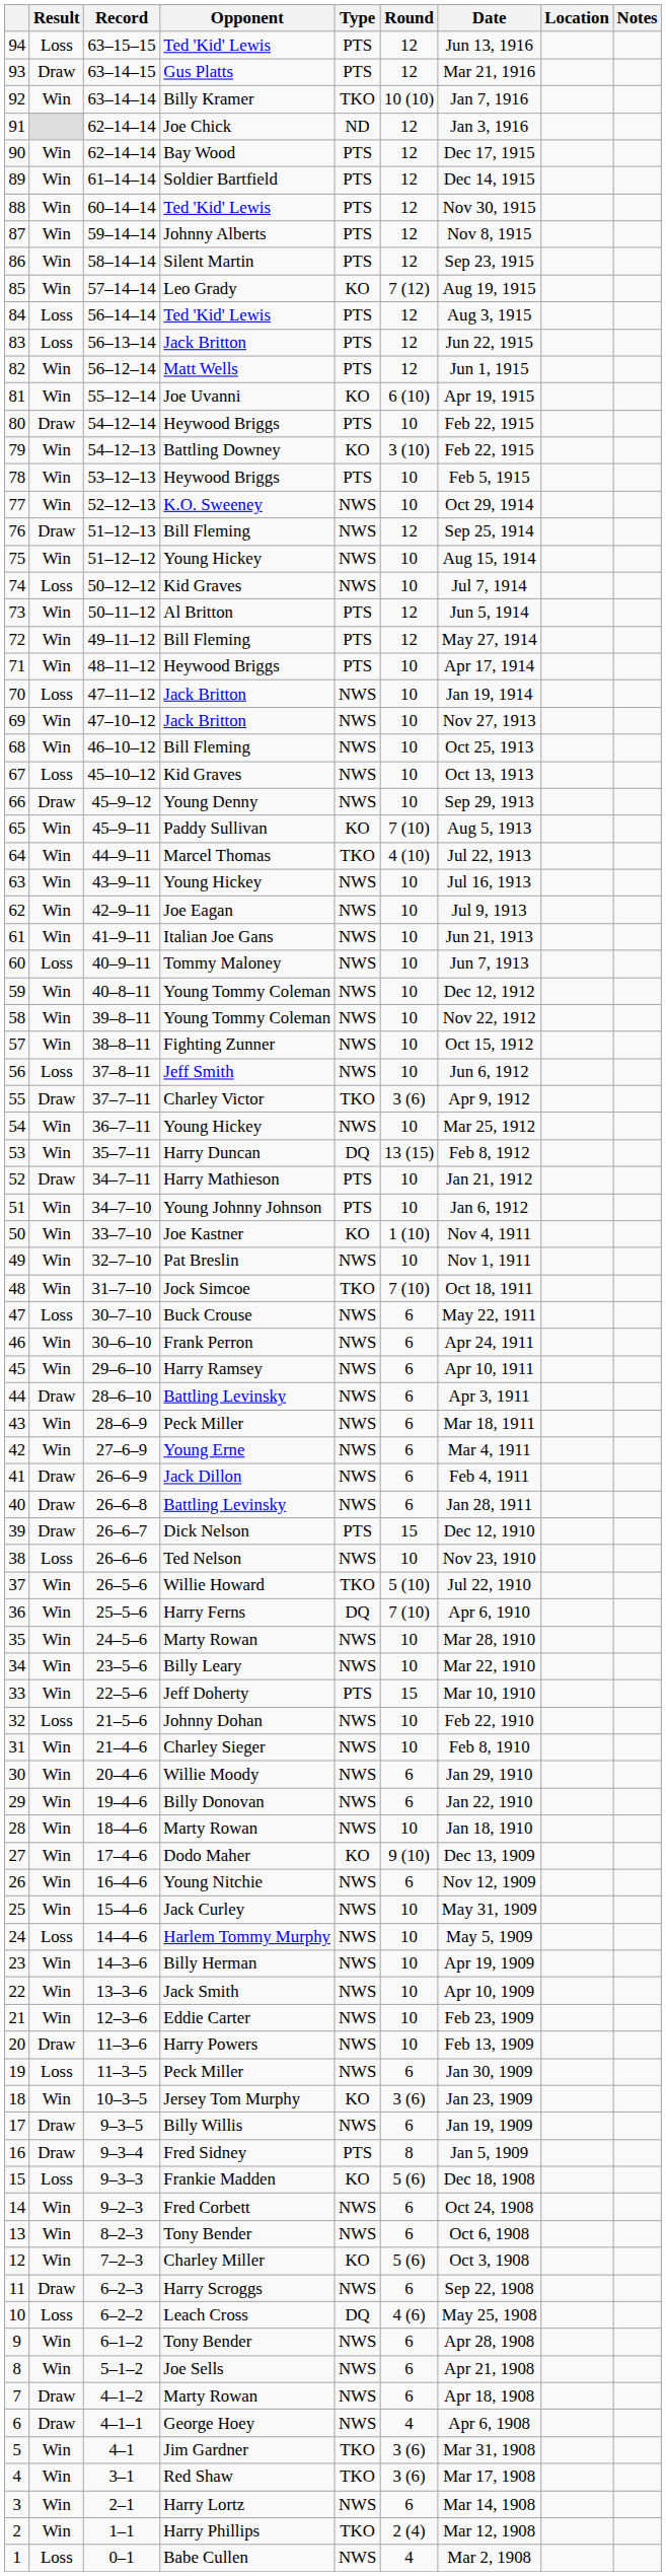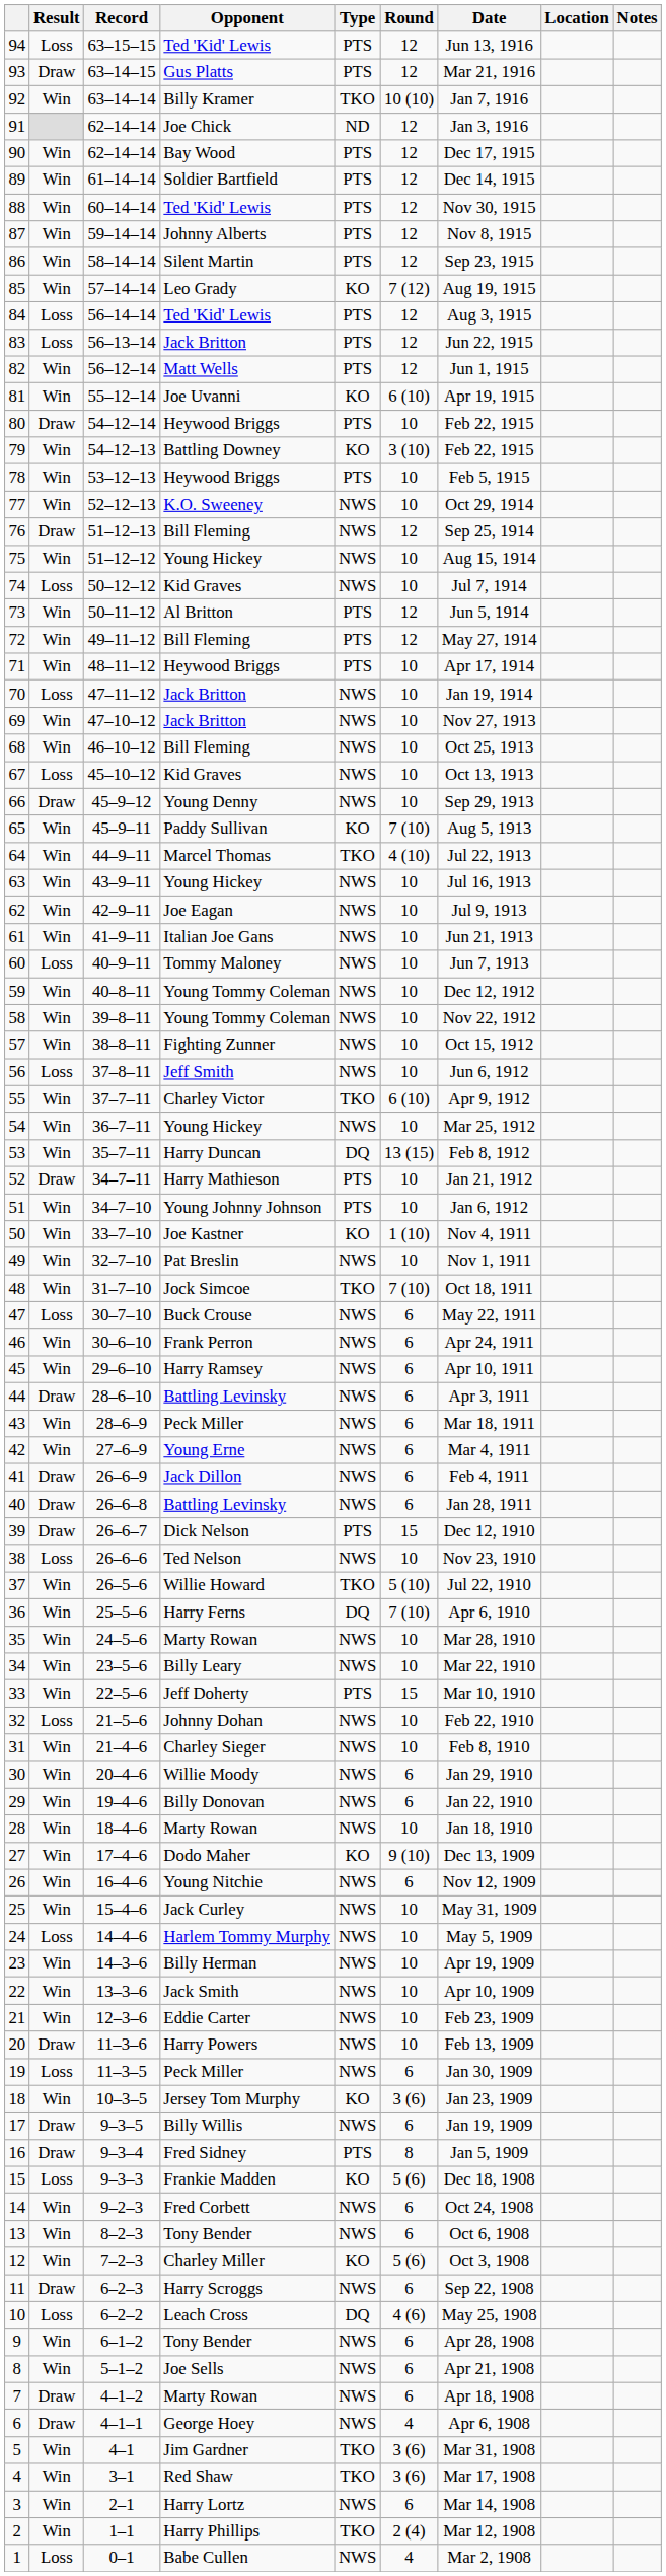55 | Result: Draw -> Win
55 | Round: 3 (6) -> 6 (10)
